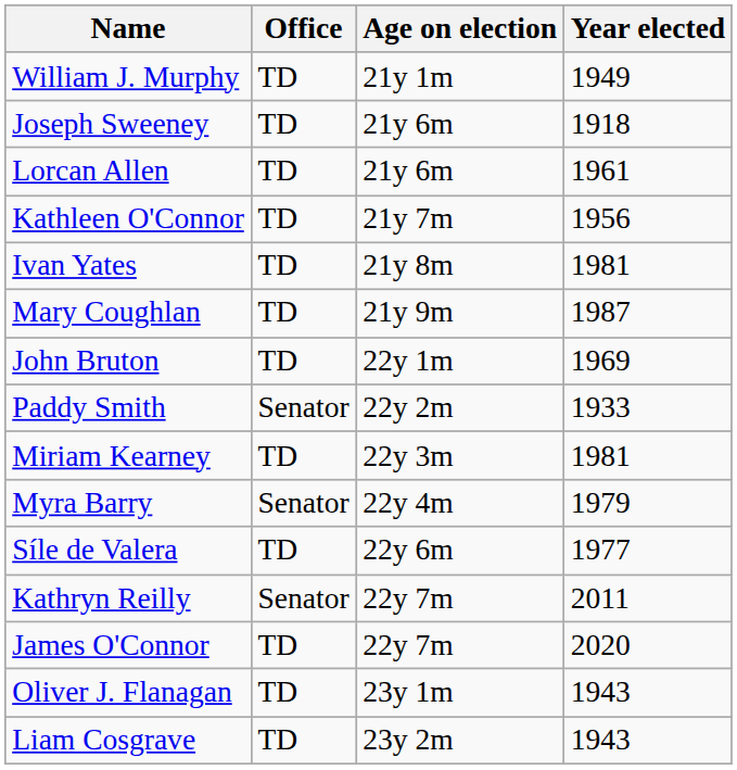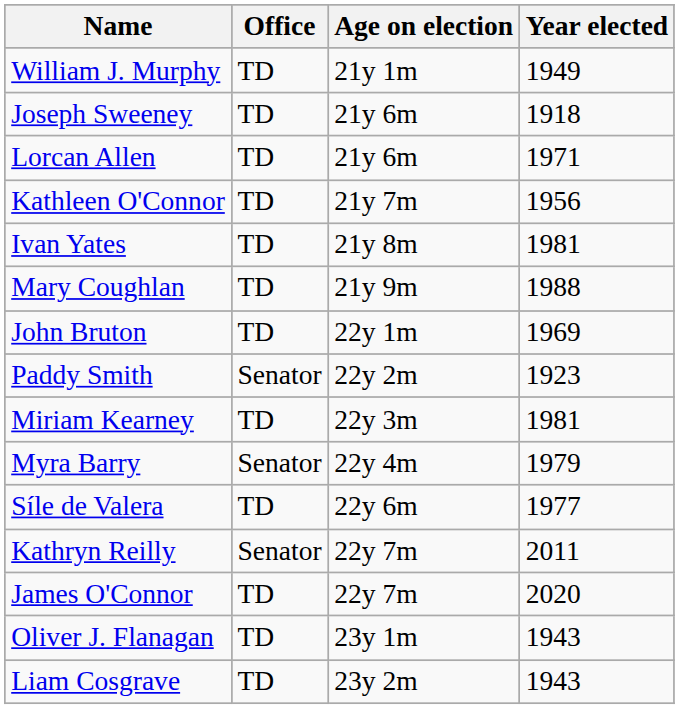Lorcan Allen | Year elected: 1961 -> 1971
Mary Coughlan | Year elected: 1987 -> 1988
Paddy Smith | Year elected: 1933 -> 1923
